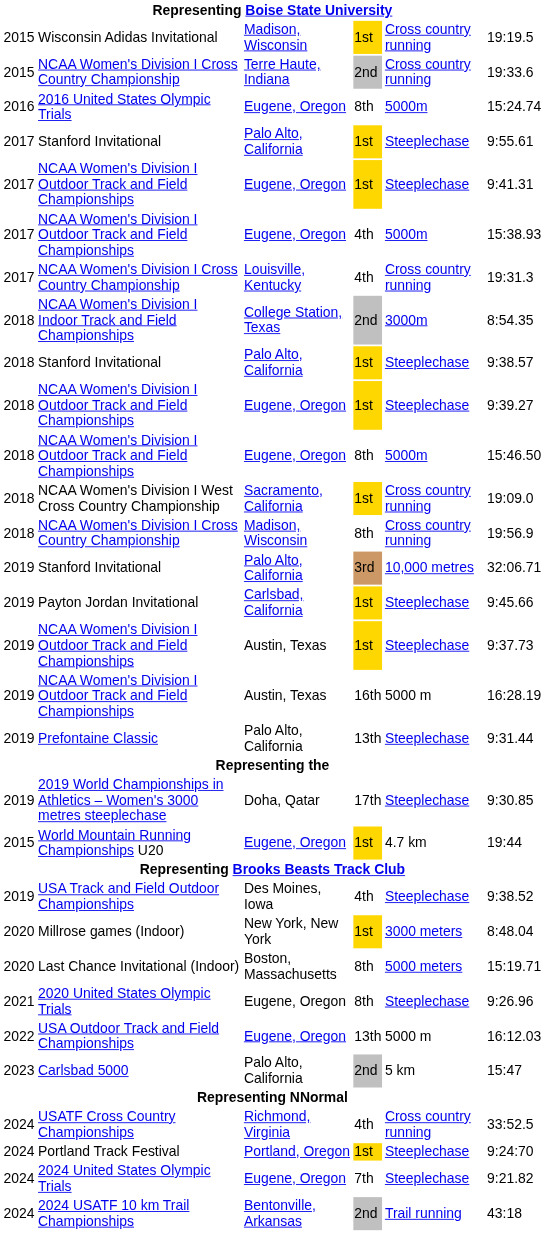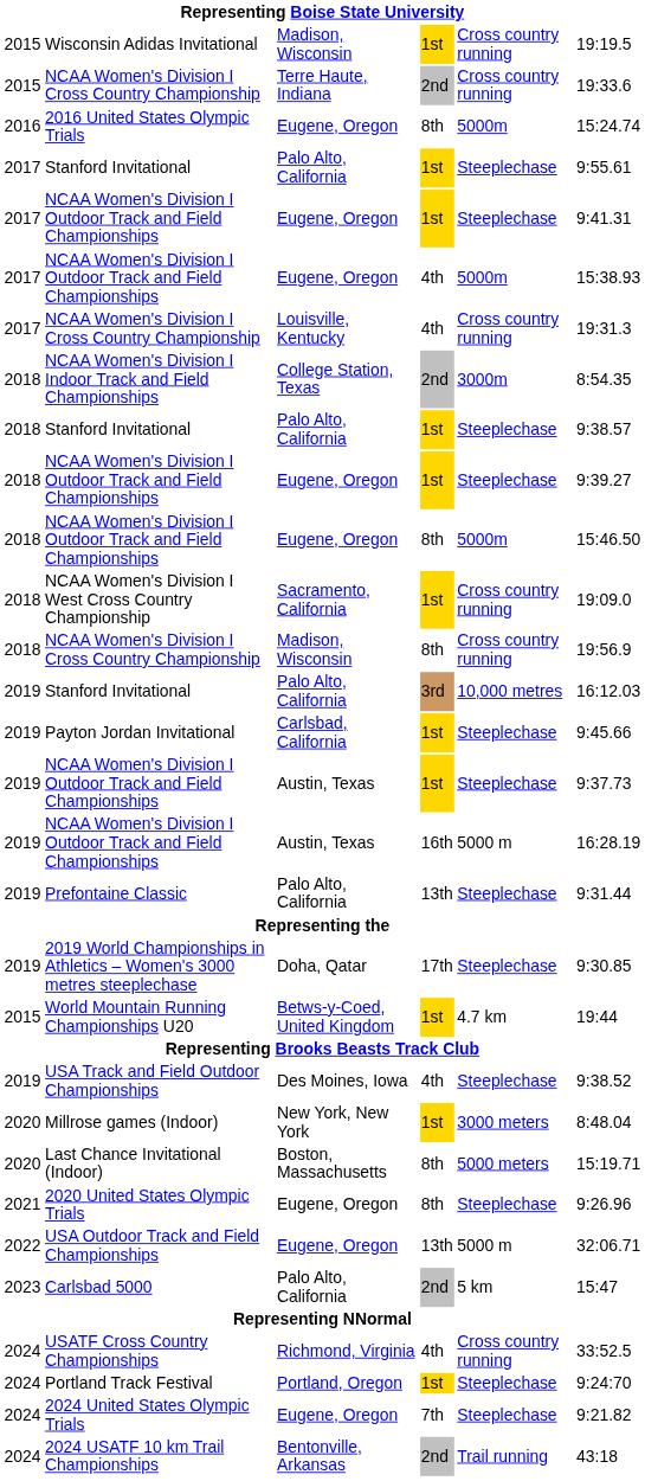2019 / Stanford Invitational | column 6: 32:06.71 -> 16:12.03
World Mountain Running Championships U20 | column 3: Eugene, Oregon -> Betws-y-Coed, United Kingdom
USA Outdoor Track and Field Championships | column 6: 16:12.03 -> 32:06.71
